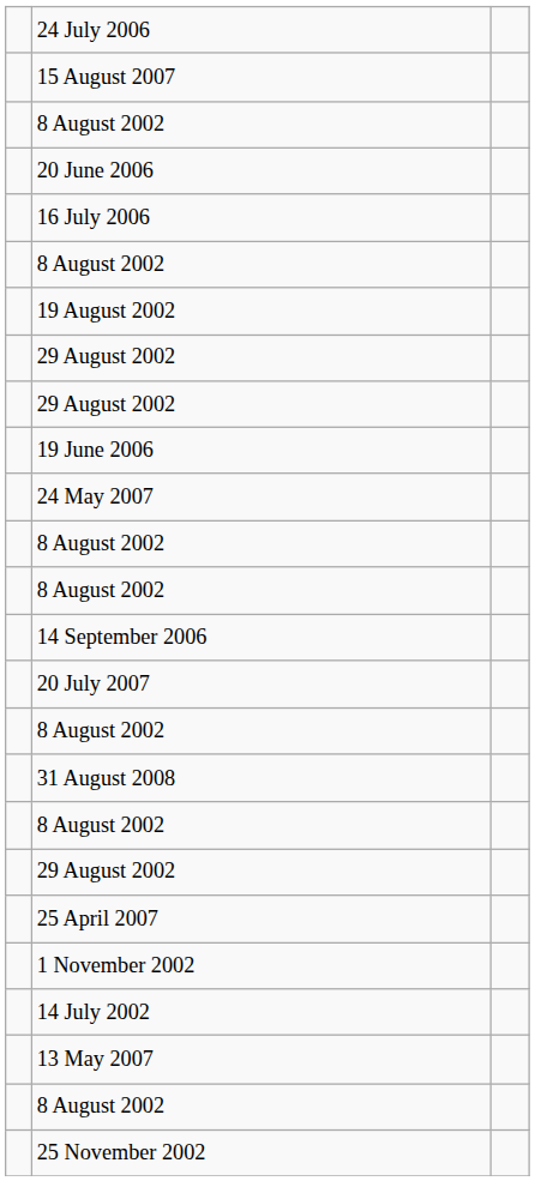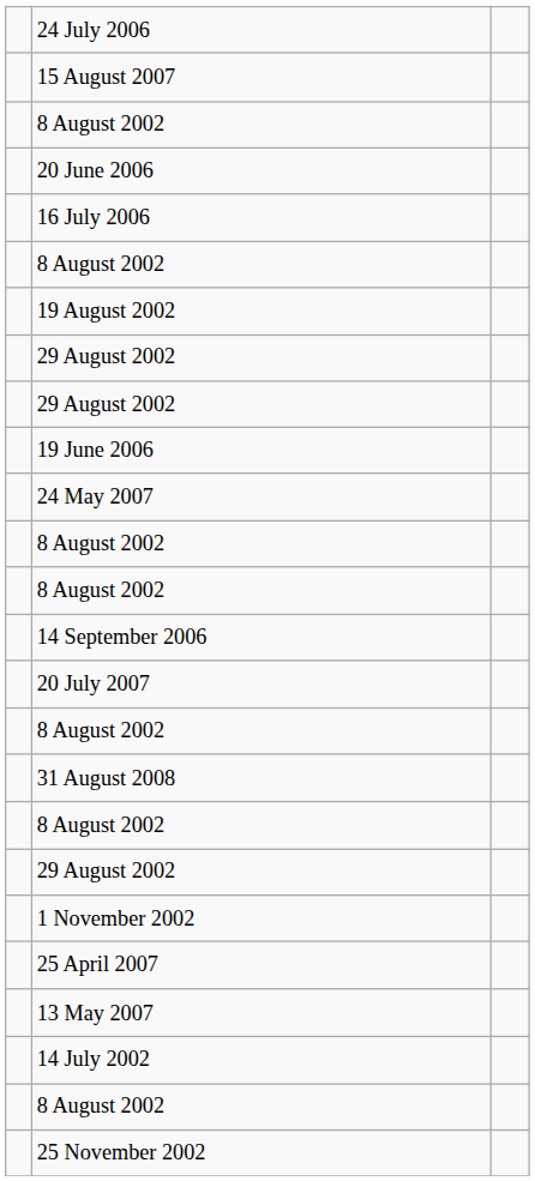rows swapped: 1 November 2002 <-> 25 April 2007
rows swapped: 13 May 2007 <-> 14 July 2002
